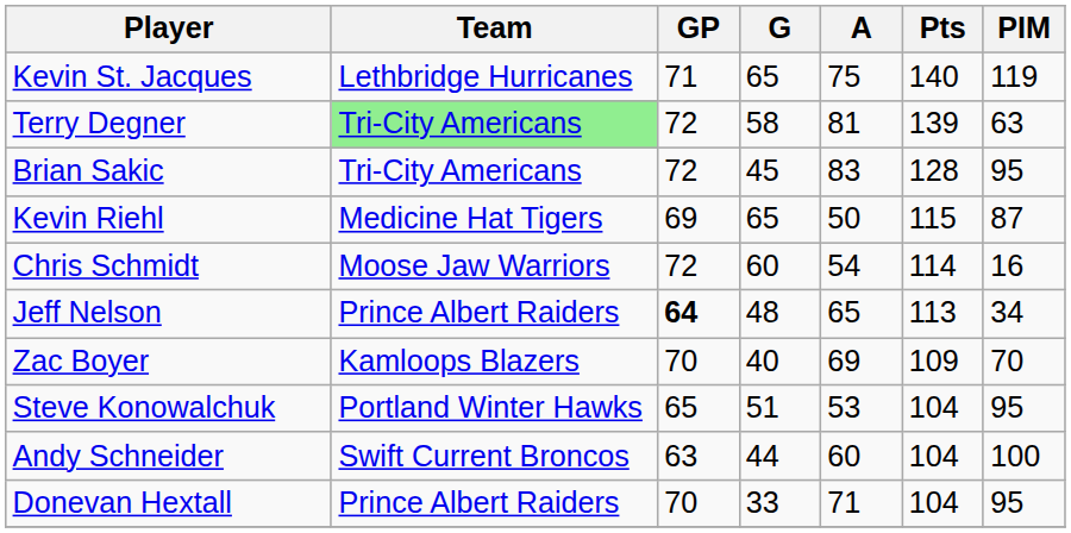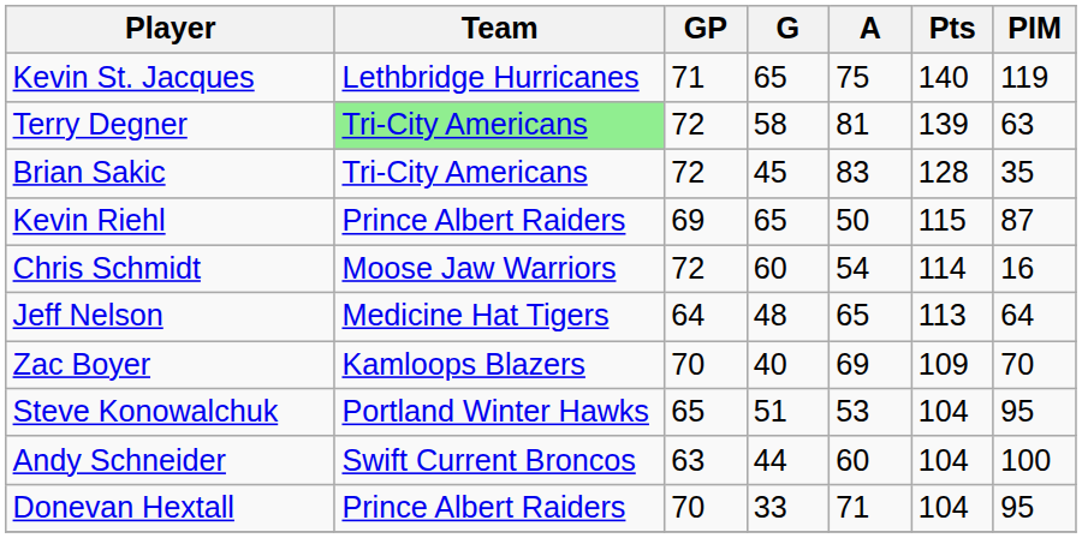Brian Sakic | PIM: 95 -> 35
Kevin Riehl | Team: Medicine Hat Tigers -> Prince Albert Raiders
Jeff Nelson | Team: Prince Albert Raiders -> Medicine Hat Tigers
Jeff Nelson | GP: bold -> normal
Jeff Nelson | PIM: 34 -> 64
